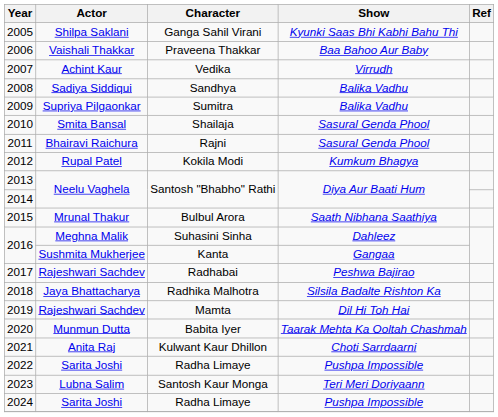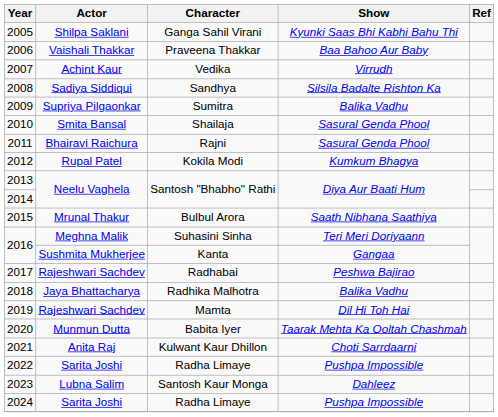Sandhya | Show: Balika Vadhu -> Silsila Badalte Rishton Ka
Suhasini Sinha | Show: Dahleez -> Teri Meri Doriyaann
Radhika Malhotra | Show: Silsila Badalte Rishton Ka -> Balika Vadhu
Santosh Kaur Monga | Show: Teri Meri Doriyaann -> Dahleez
